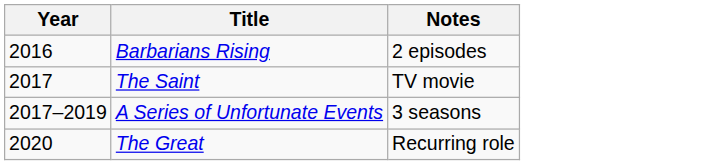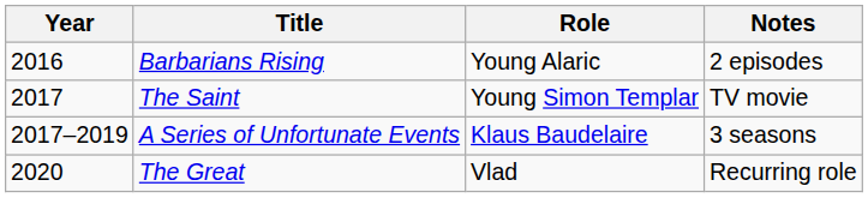+ column: Role | Young Alaric | Young Simon Templar | Klaus Baudelaire | Vlad
